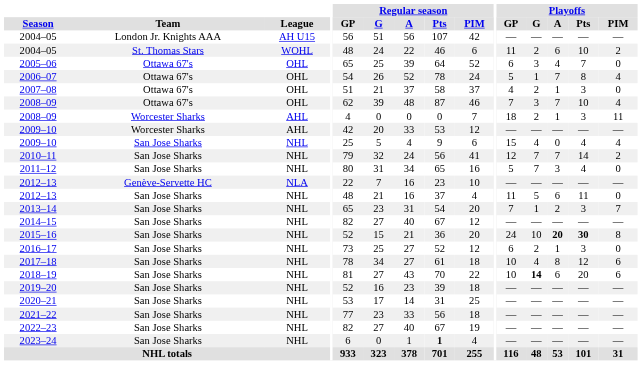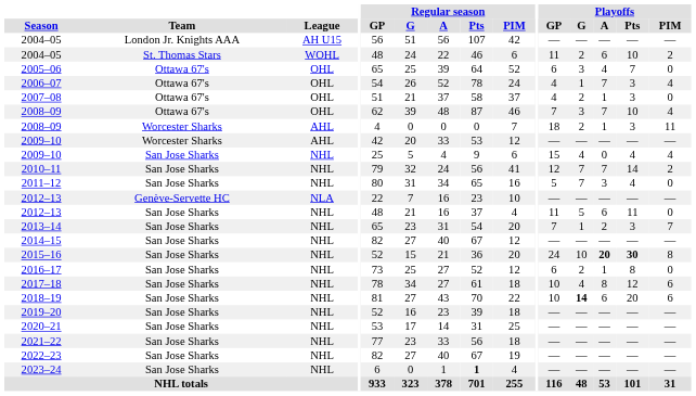2006–07 | Playoffs / GP: 5 -> 4
2006–07 | Playoffs / Pts: 8 -> 3
2016–17 | Playoffs / Pts: 3 -> 8
